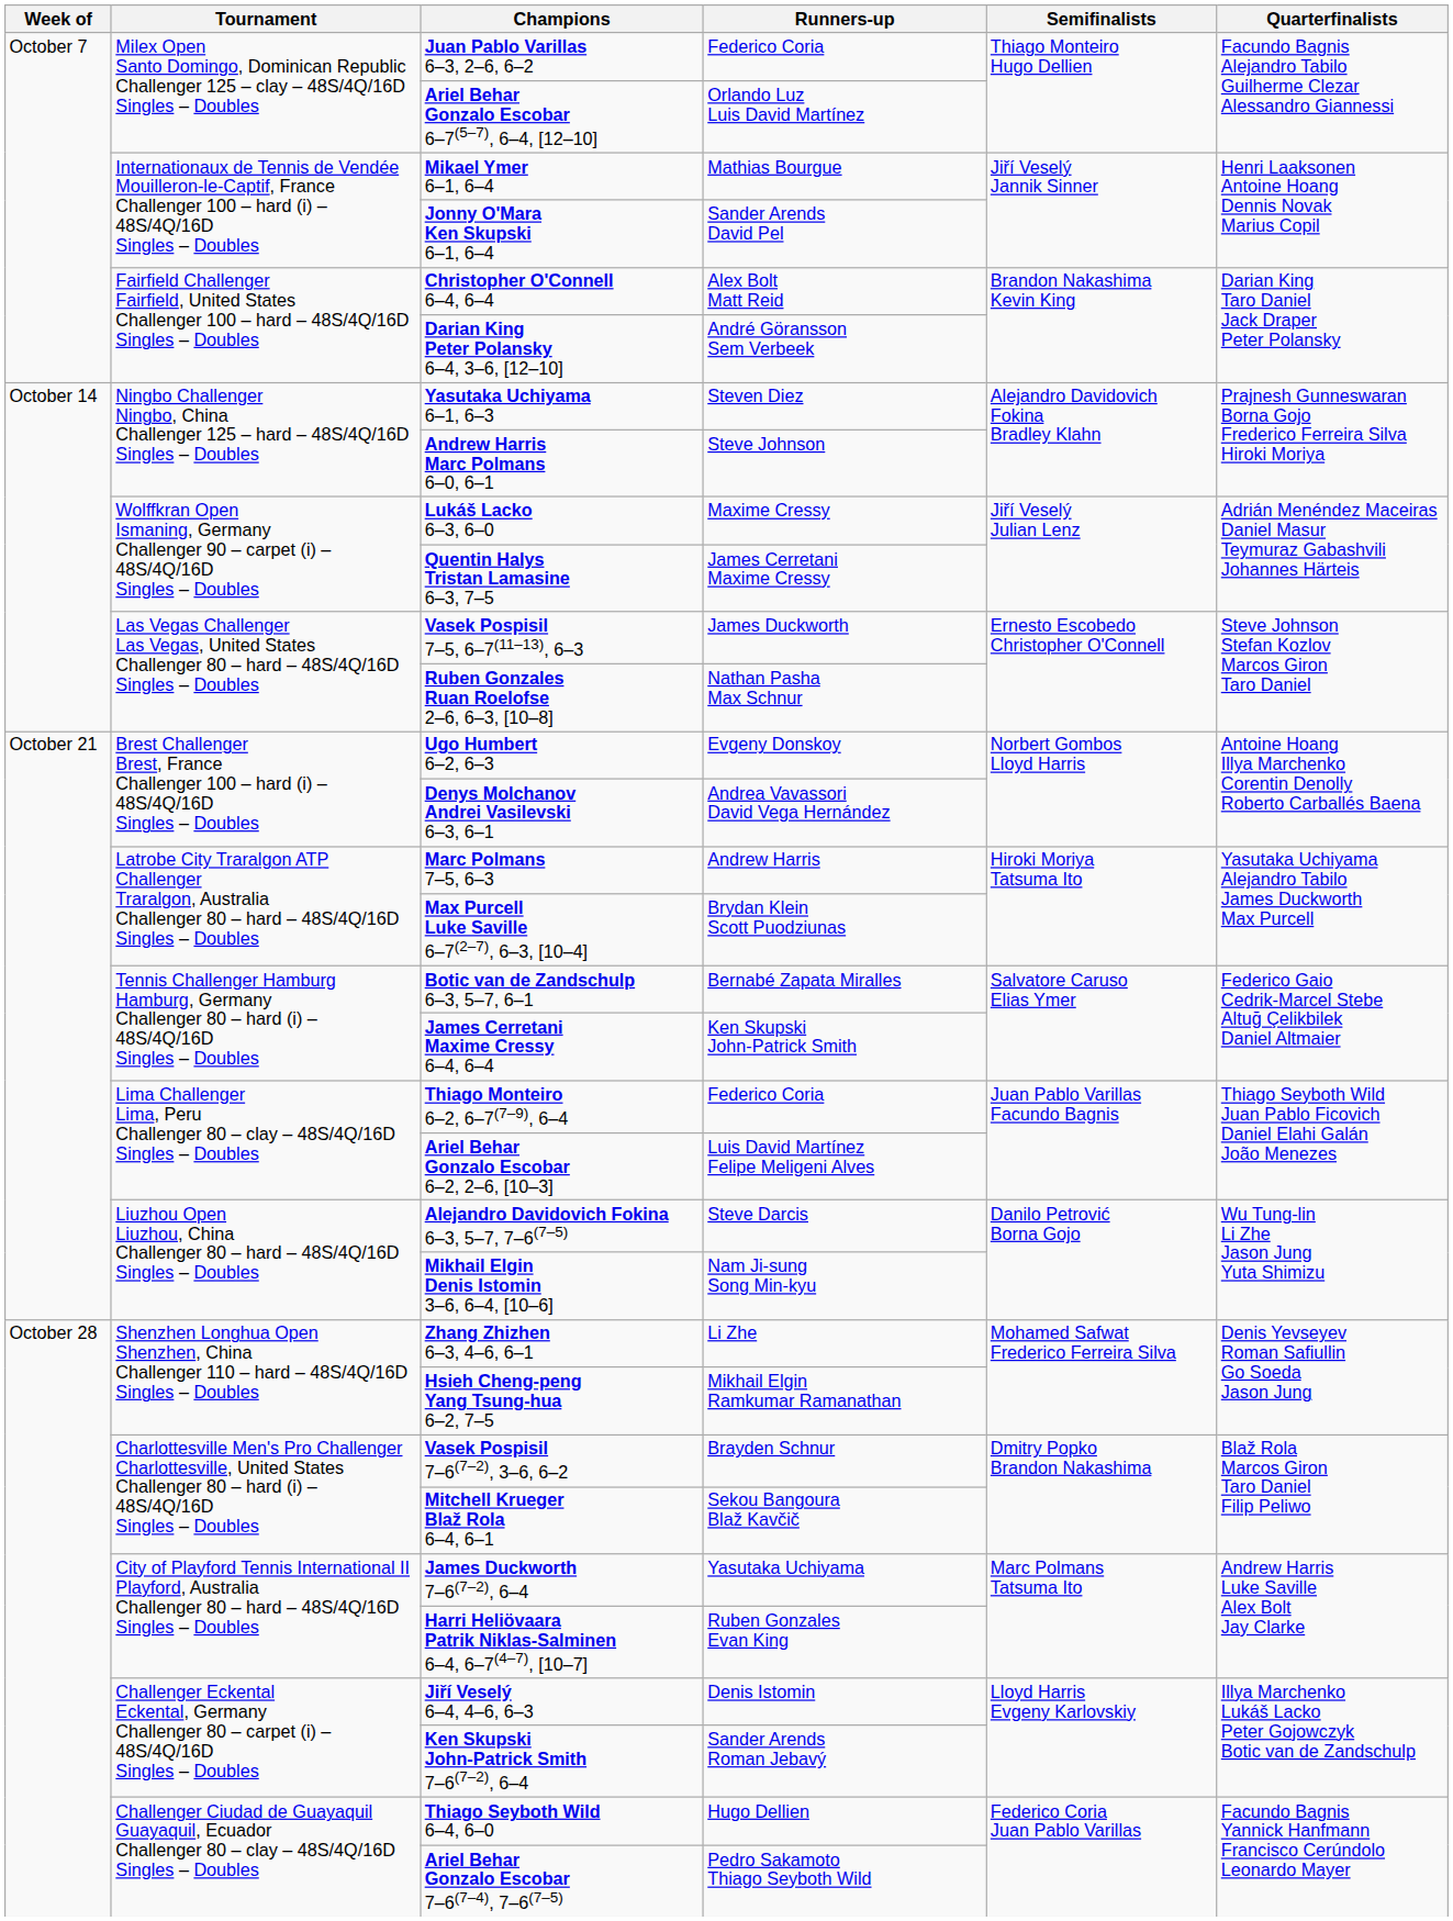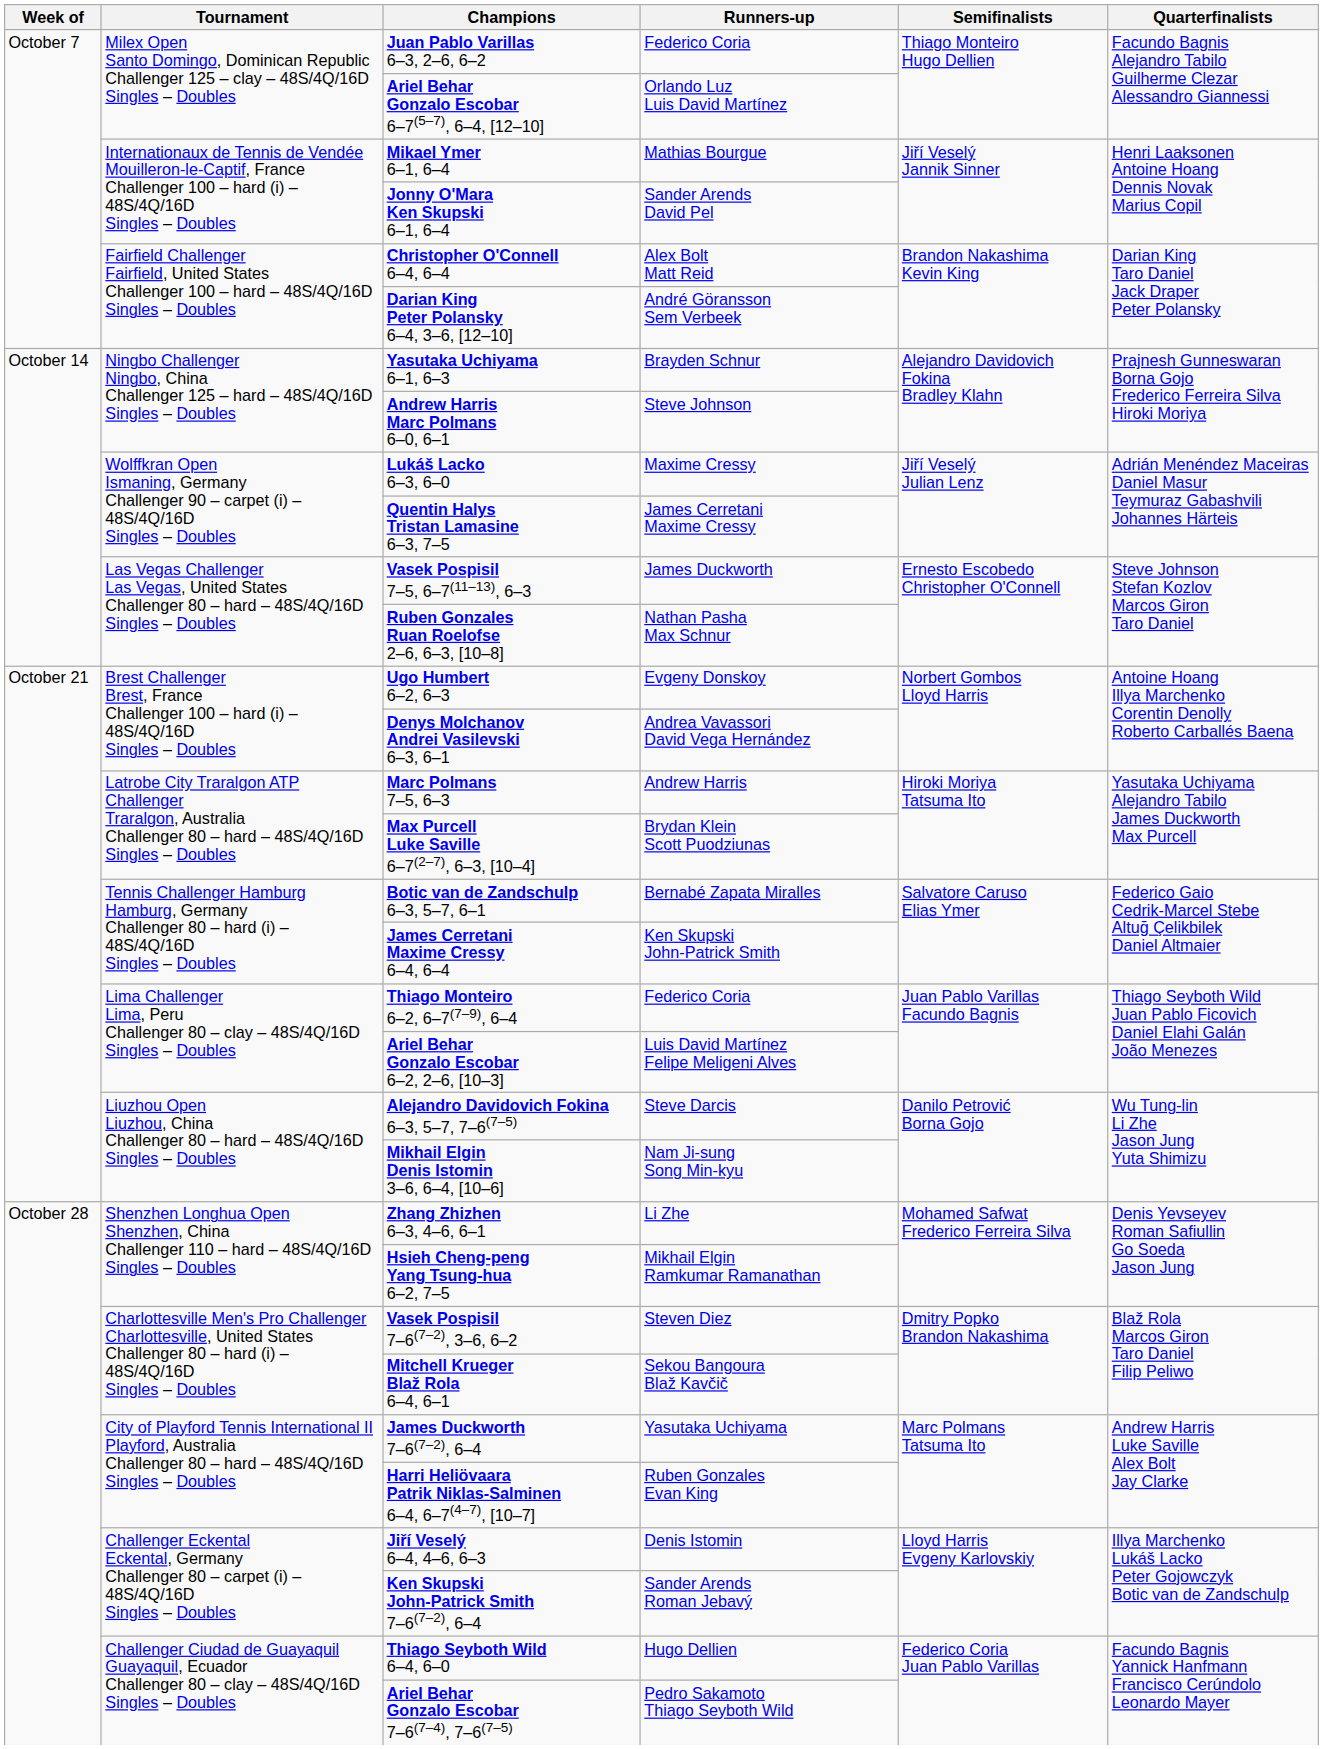Yasutaka Uchiyama 6–1, 6–3 | Runners-up: Steven Diez -> Brayden Schnur
Vasek Pospisil 7–6(7–2), 3–6, 6–2 | Runners-up: Brayden Schnur -> Steven Diez
